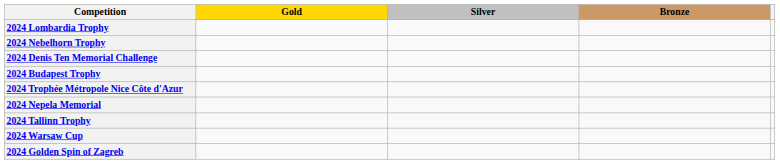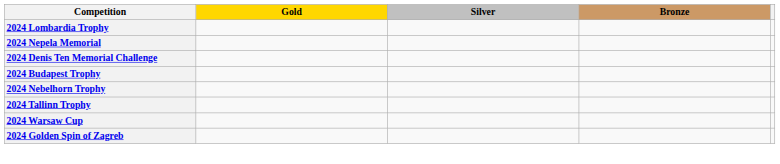rows swapped: 2024 Nebelhorn Trophy <-> 2024 Nepela Memorial
- row: 2024 Trophée Métropole Nice Côte d'Azur
